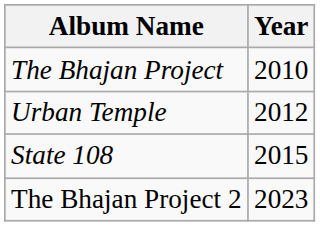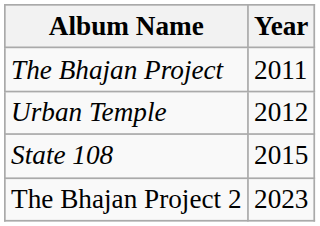The Bhajan Project | Year: 2010 -> 2011
